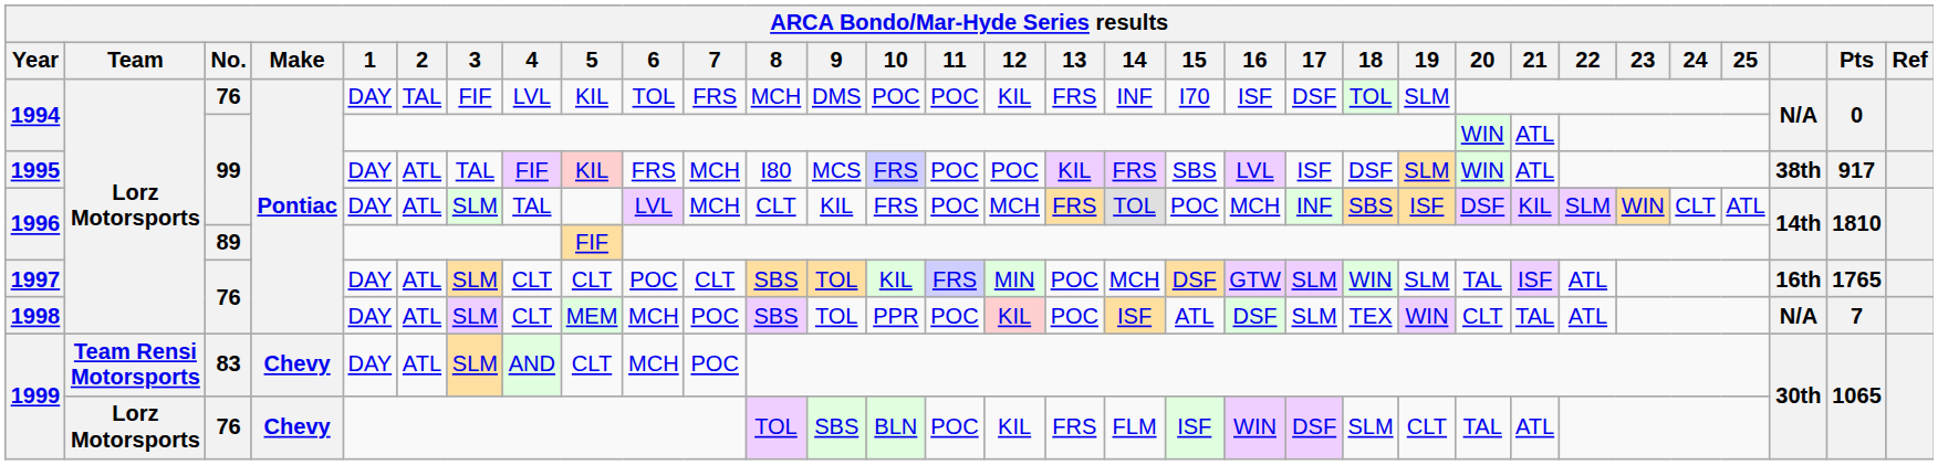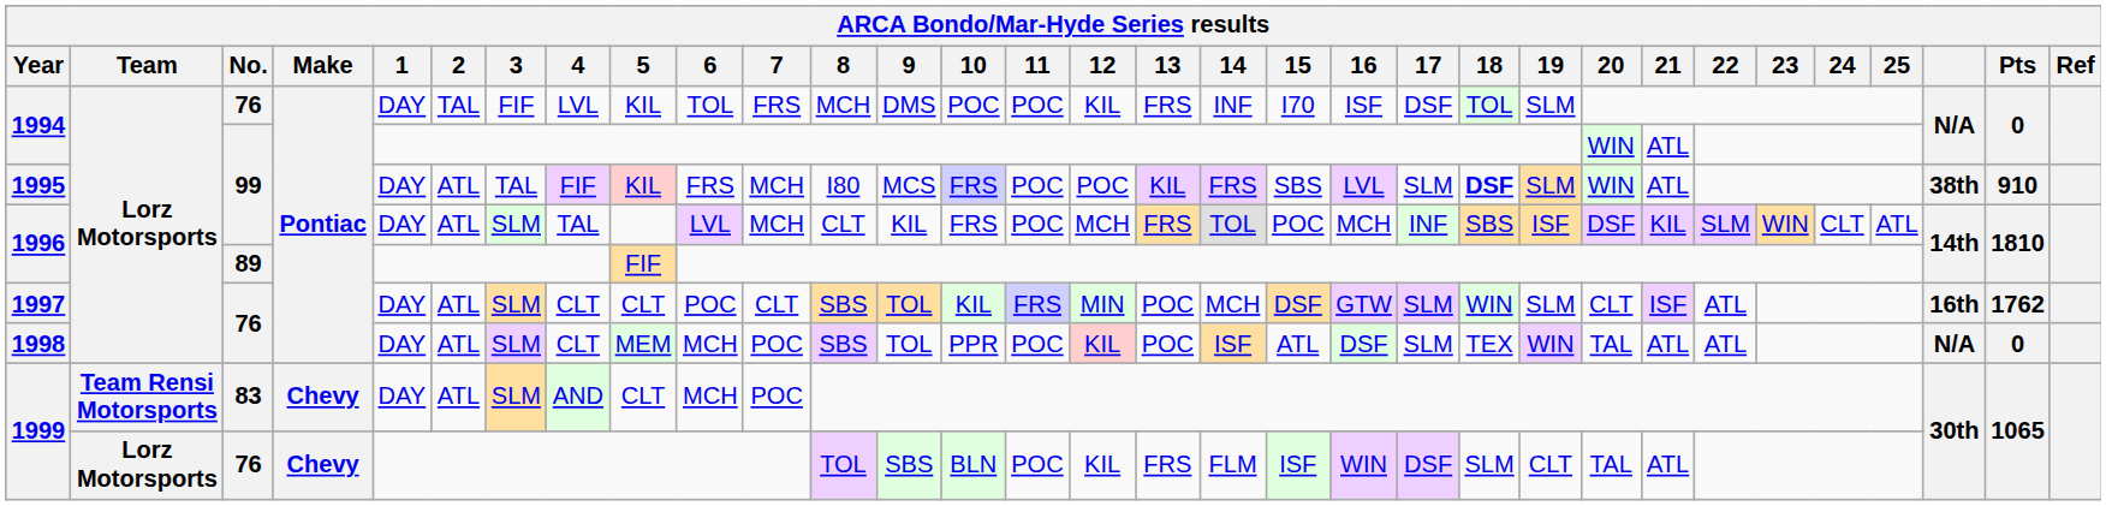1995 | 17: ISF -> SLM
1995 | 18: normal -> bold
1995 | Pts: 917 -> 910
1997 | 20: TAL -> CLT
1997 | Pts: 1765 -> 1762
1998 | 20: CLT -> TAL
1998 | 21: TAL -> ATL
1998 | Pts: 7 -> 0
